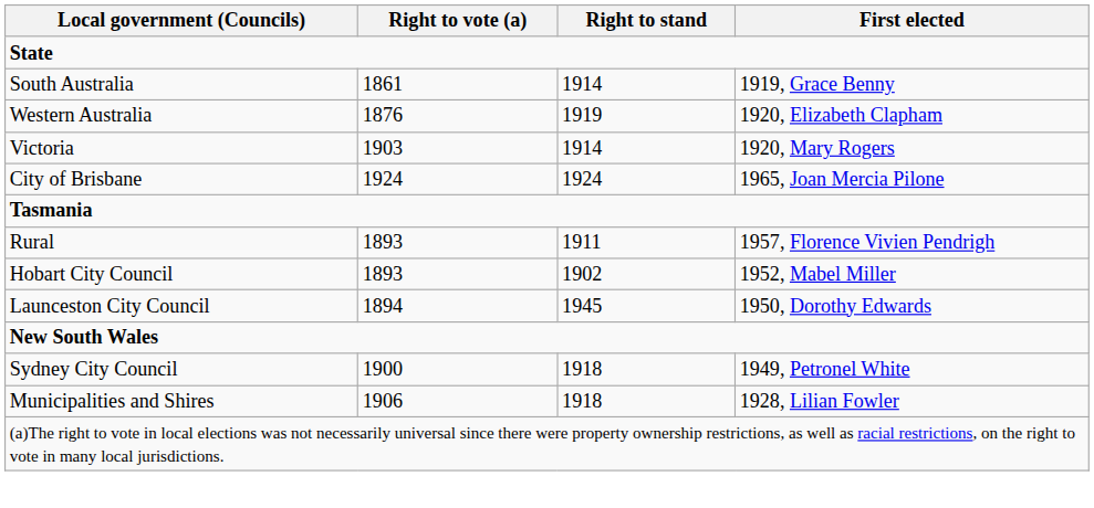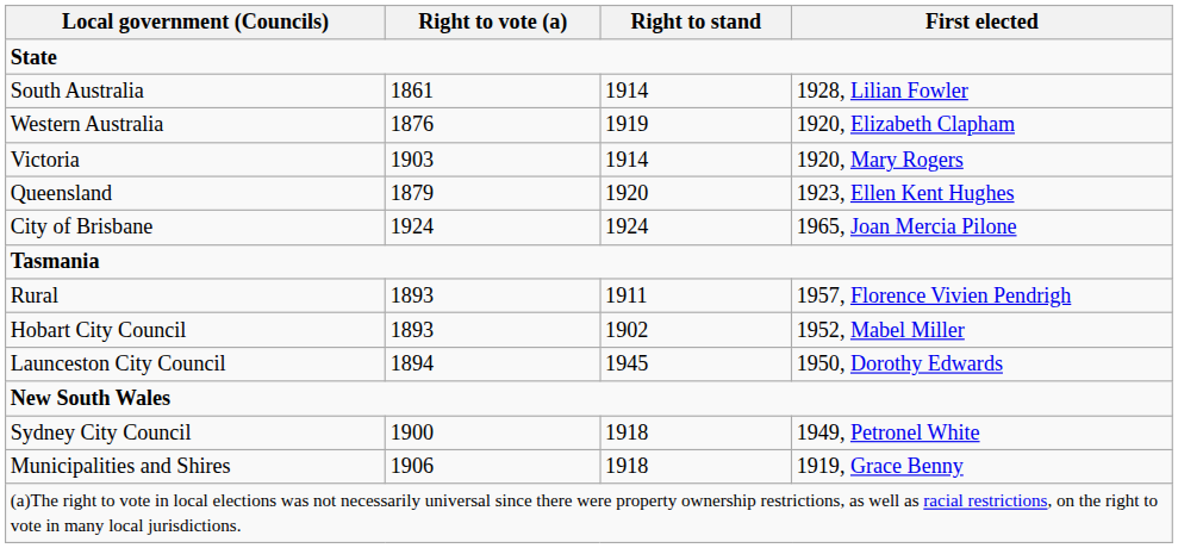South Australia | First elected: 1919, Grace Benny -> 1928, Lilian Fowler
+ row: Queensland | 1879 | 1920 | 1923, Ellen Kent Hughes
Municipalities and Shires | First elected: 1928, Lilian Fowler -> 1919, Grace Benny
